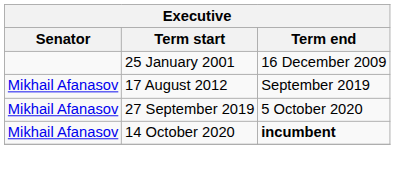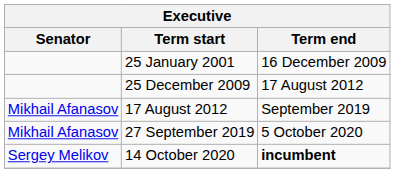+ row: 25 December 2009 | 17 August 2012
14 October 2020 | Senator: Mikhail Afanasov -> Sergey Melikov
